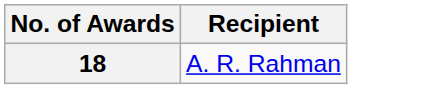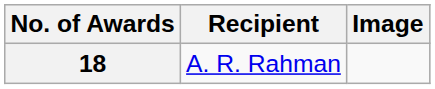+ column: Image
